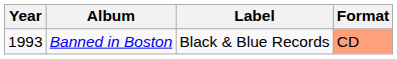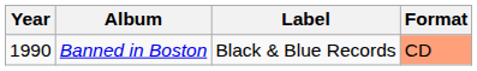Banned in Boston | Year: 1993 -> 1990
